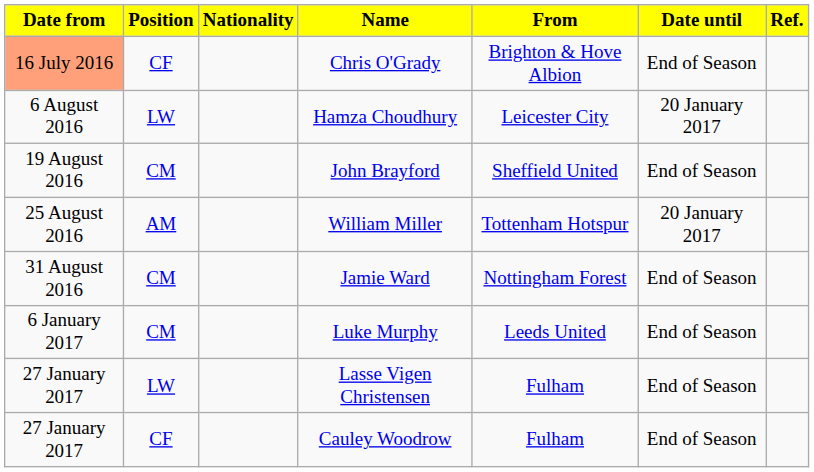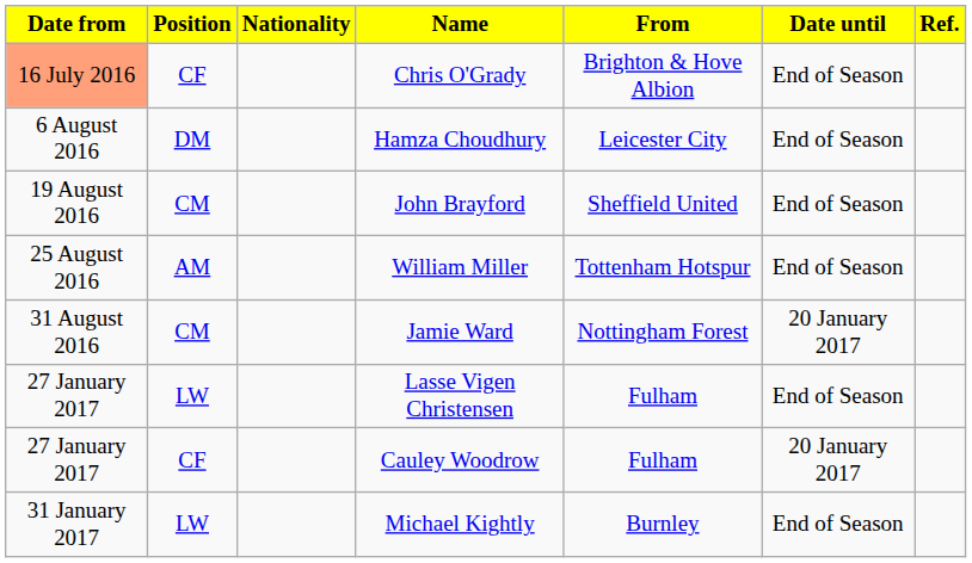Hamza Choudhury | Position: LW -> DM
Hamza Choudhury | Date until: 20 January 2017 -> End of Season
William Miller | Date until: 20 January 2017 -> End of Season
Jamie Ward | Date until: End of Season -> 20 January 2017
- row: 6 January 2017 | CM | Luke Murphy | Leeds United | End of Season
Cauley Woodrow | Date until: End of Season -> 20 January 2017
+ row: 31 January 2017 | LW | Michael Kightly | Burnley | End of Season
